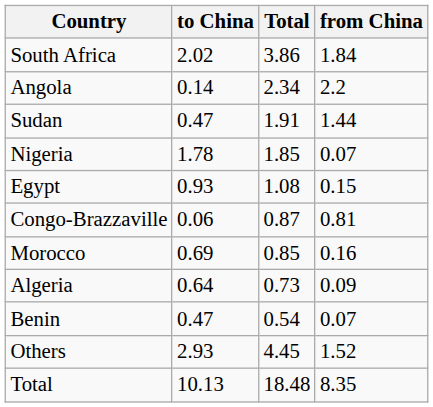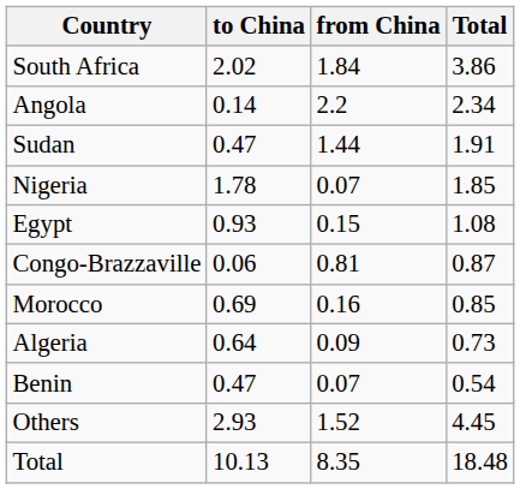columns swapped: from China <-> Total
